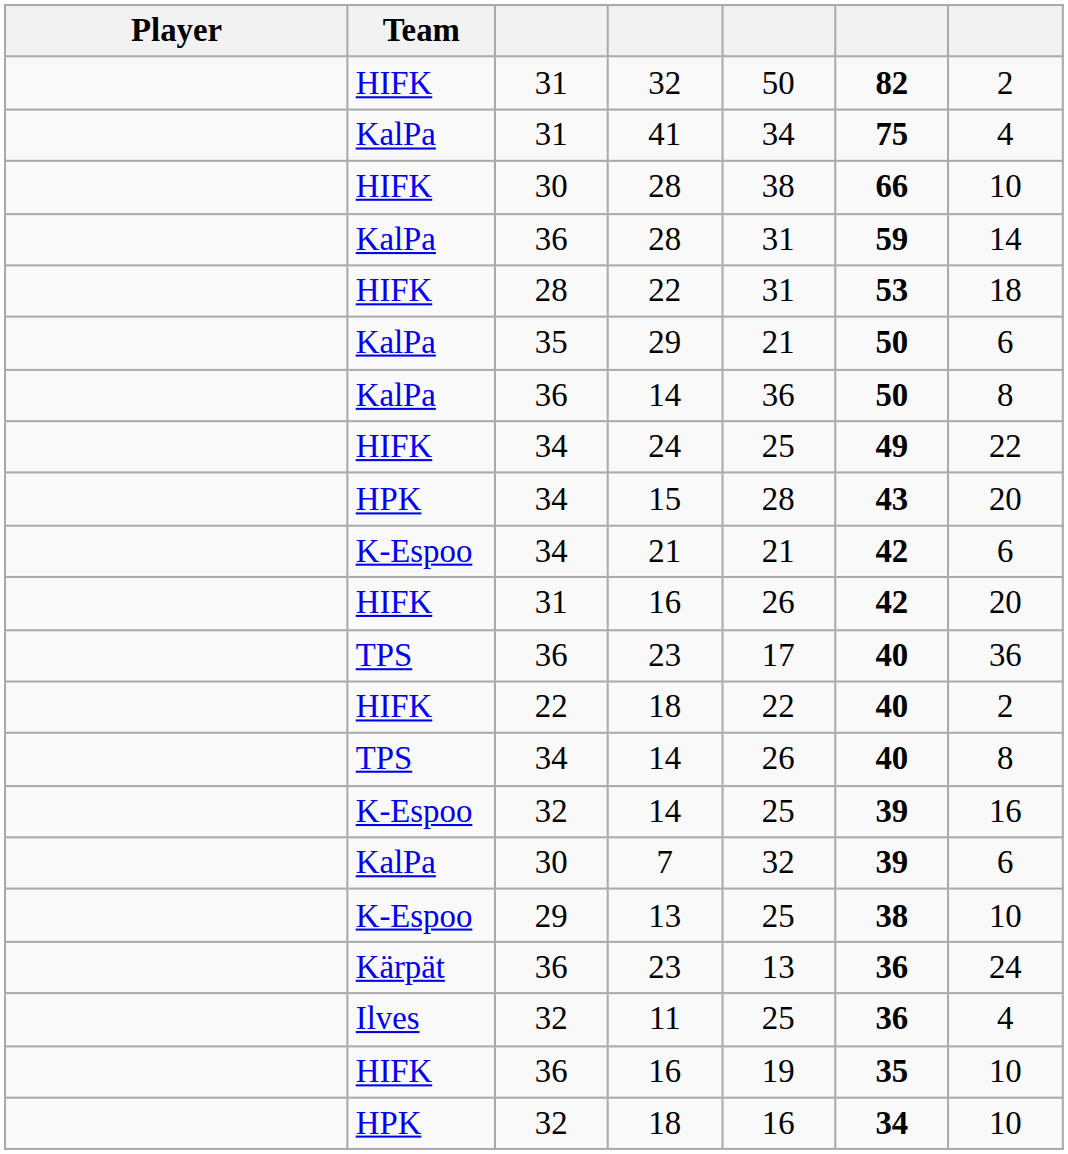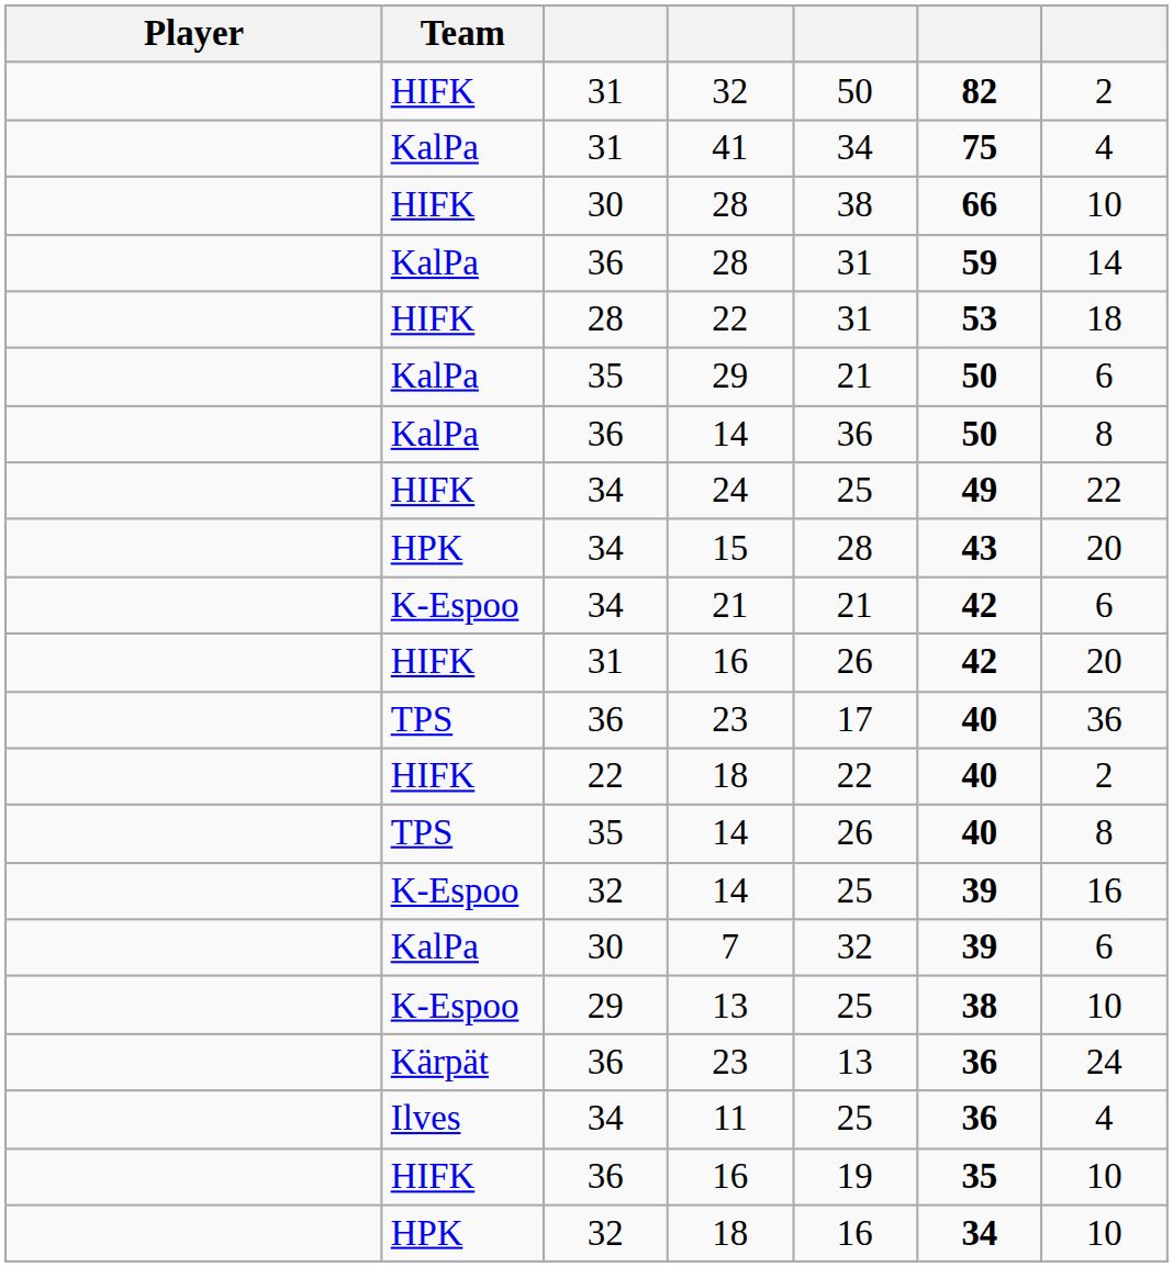TPS / 14 | column 3: 34 -> 35
11 | column 3: 32 -> 34
